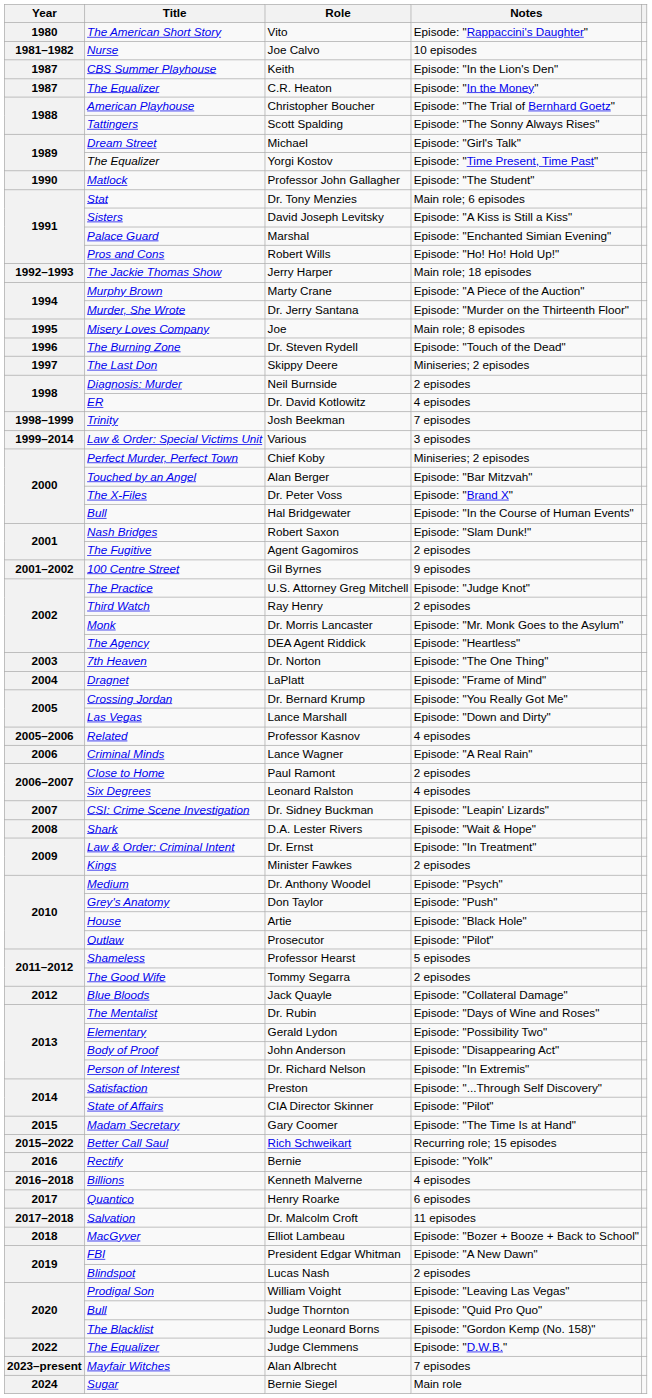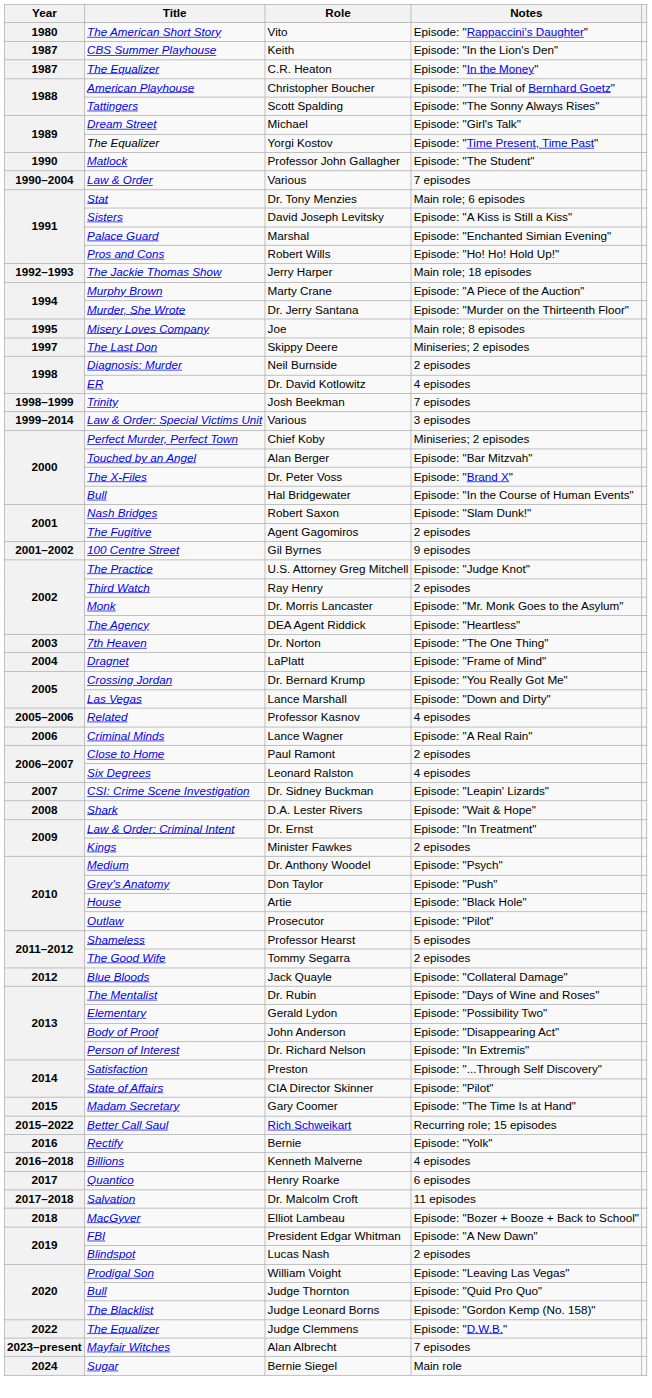- row: 1981–1982 | Nurse | Joe Calvo | 10 episodes
+ row: 1990–2004 | Law & Order | Various | 7 episodes
- row: 1996 | The Burning Zone | Dr. Steven Rydell | Episode: "Touch of the Dead"
